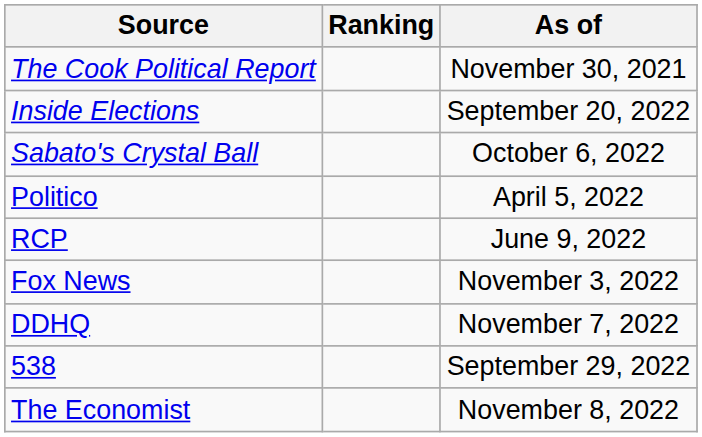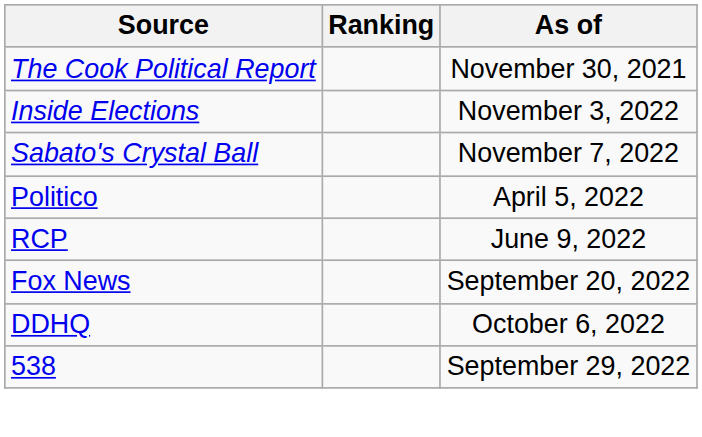Inside Elections | As of: September 20, 2022 -> November 3, 2022
Sabato's Crystal Ball | As of: October 6, 2022 -> November 7, 2022
Fox News | As of: November 3, 2022 -> September 20, 2022
DDHQ | As of: November 7, 2022 -> October 6, 2022
- row: The Economist | November 8, 2022
